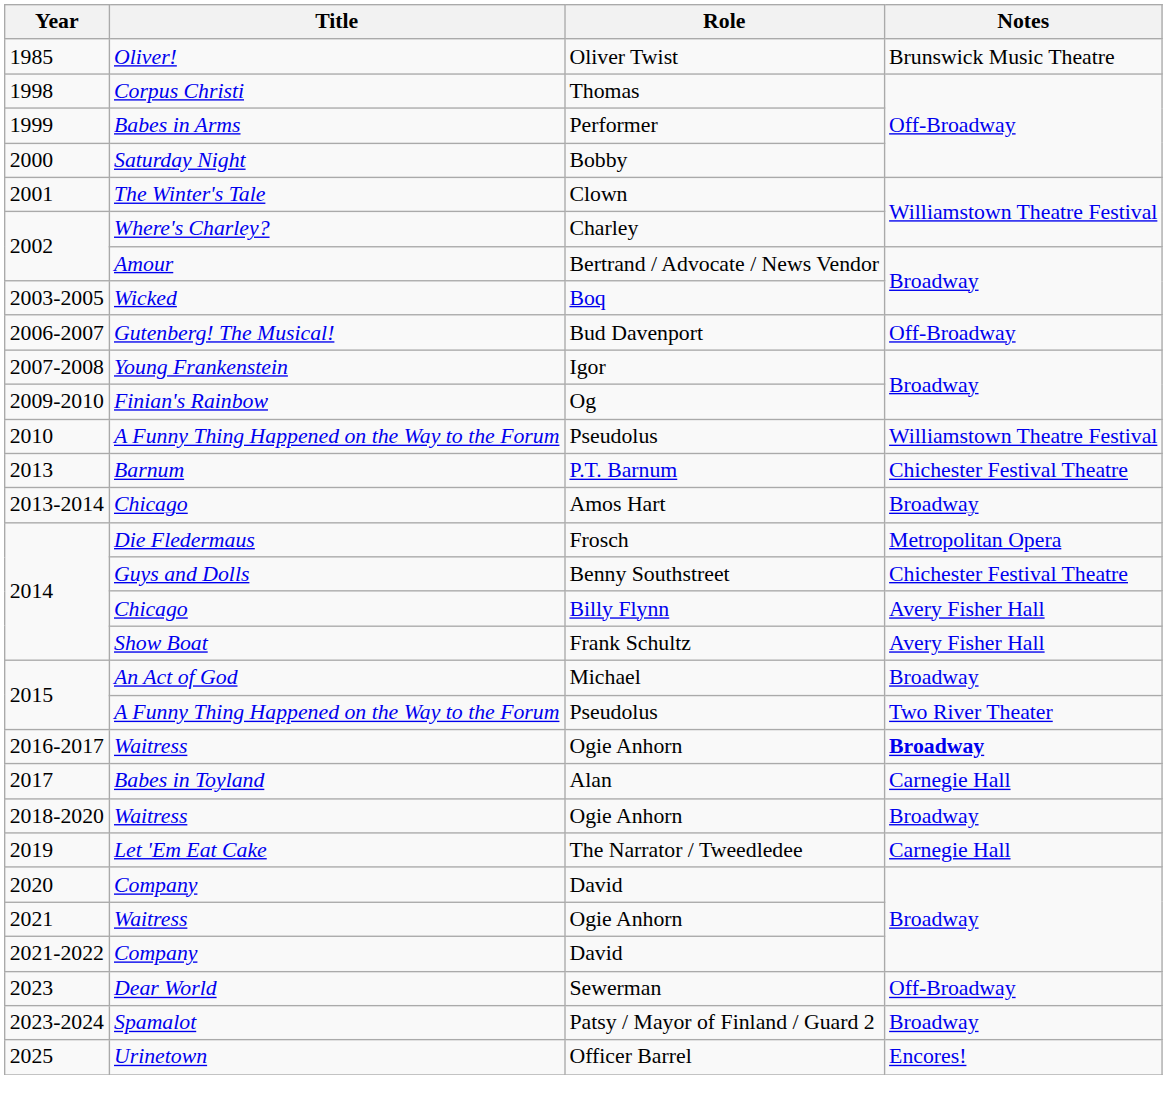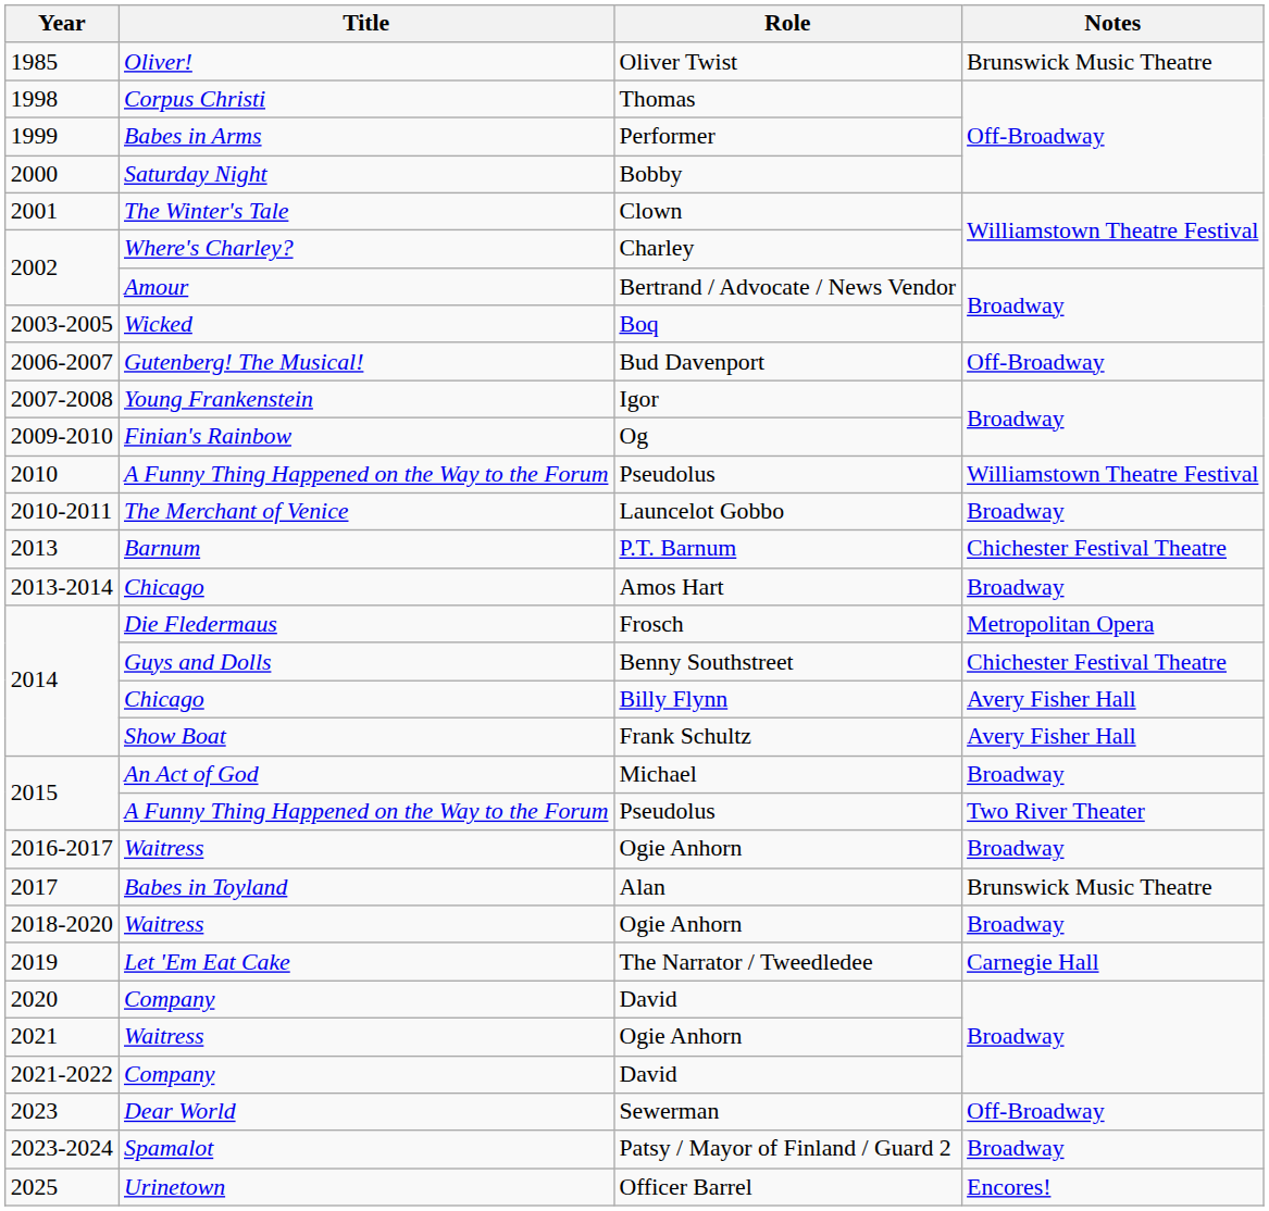+ row: 2010-2011 | The Merchant of Venice | Launcelot Gobbo | Broadway
2016-2017 / Ogie Anhorn | Notes: bold -> normal
Alan | Notes: Carnegie Hall -> Brunswick Music Theatre
